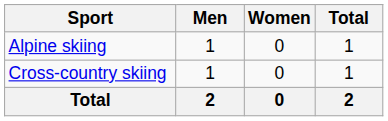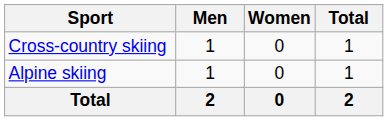rows swapped: Alpine skiing <-> Cross-country skiing
